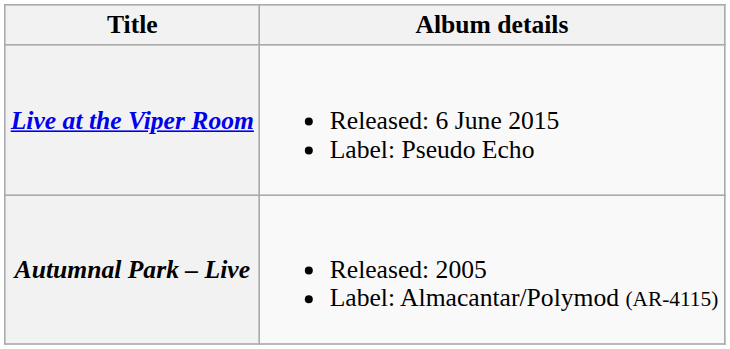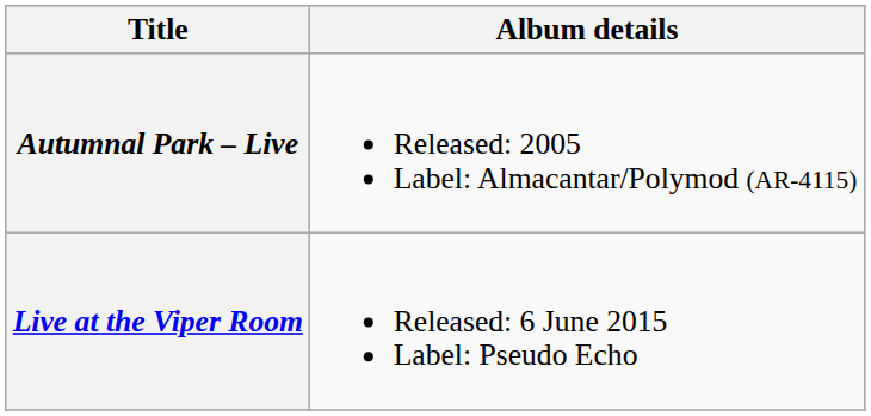rows swapped: Autumnal Park – Live <-> Live at the Viper Room
